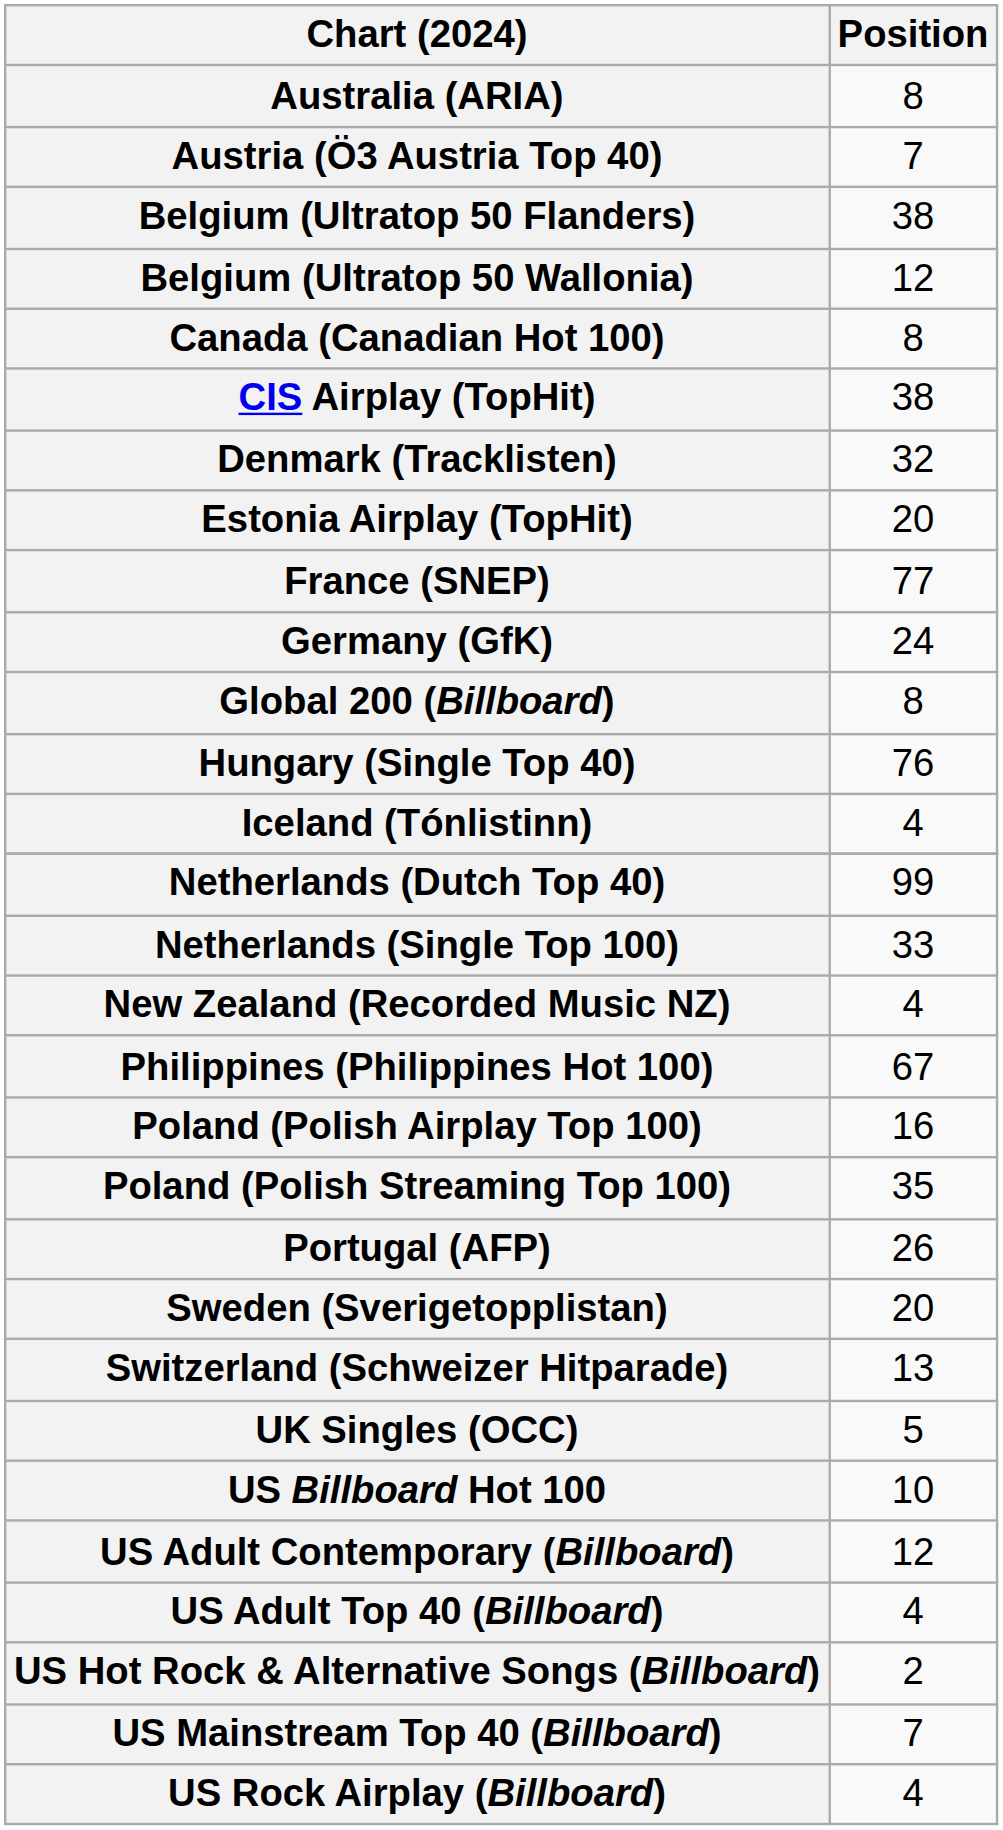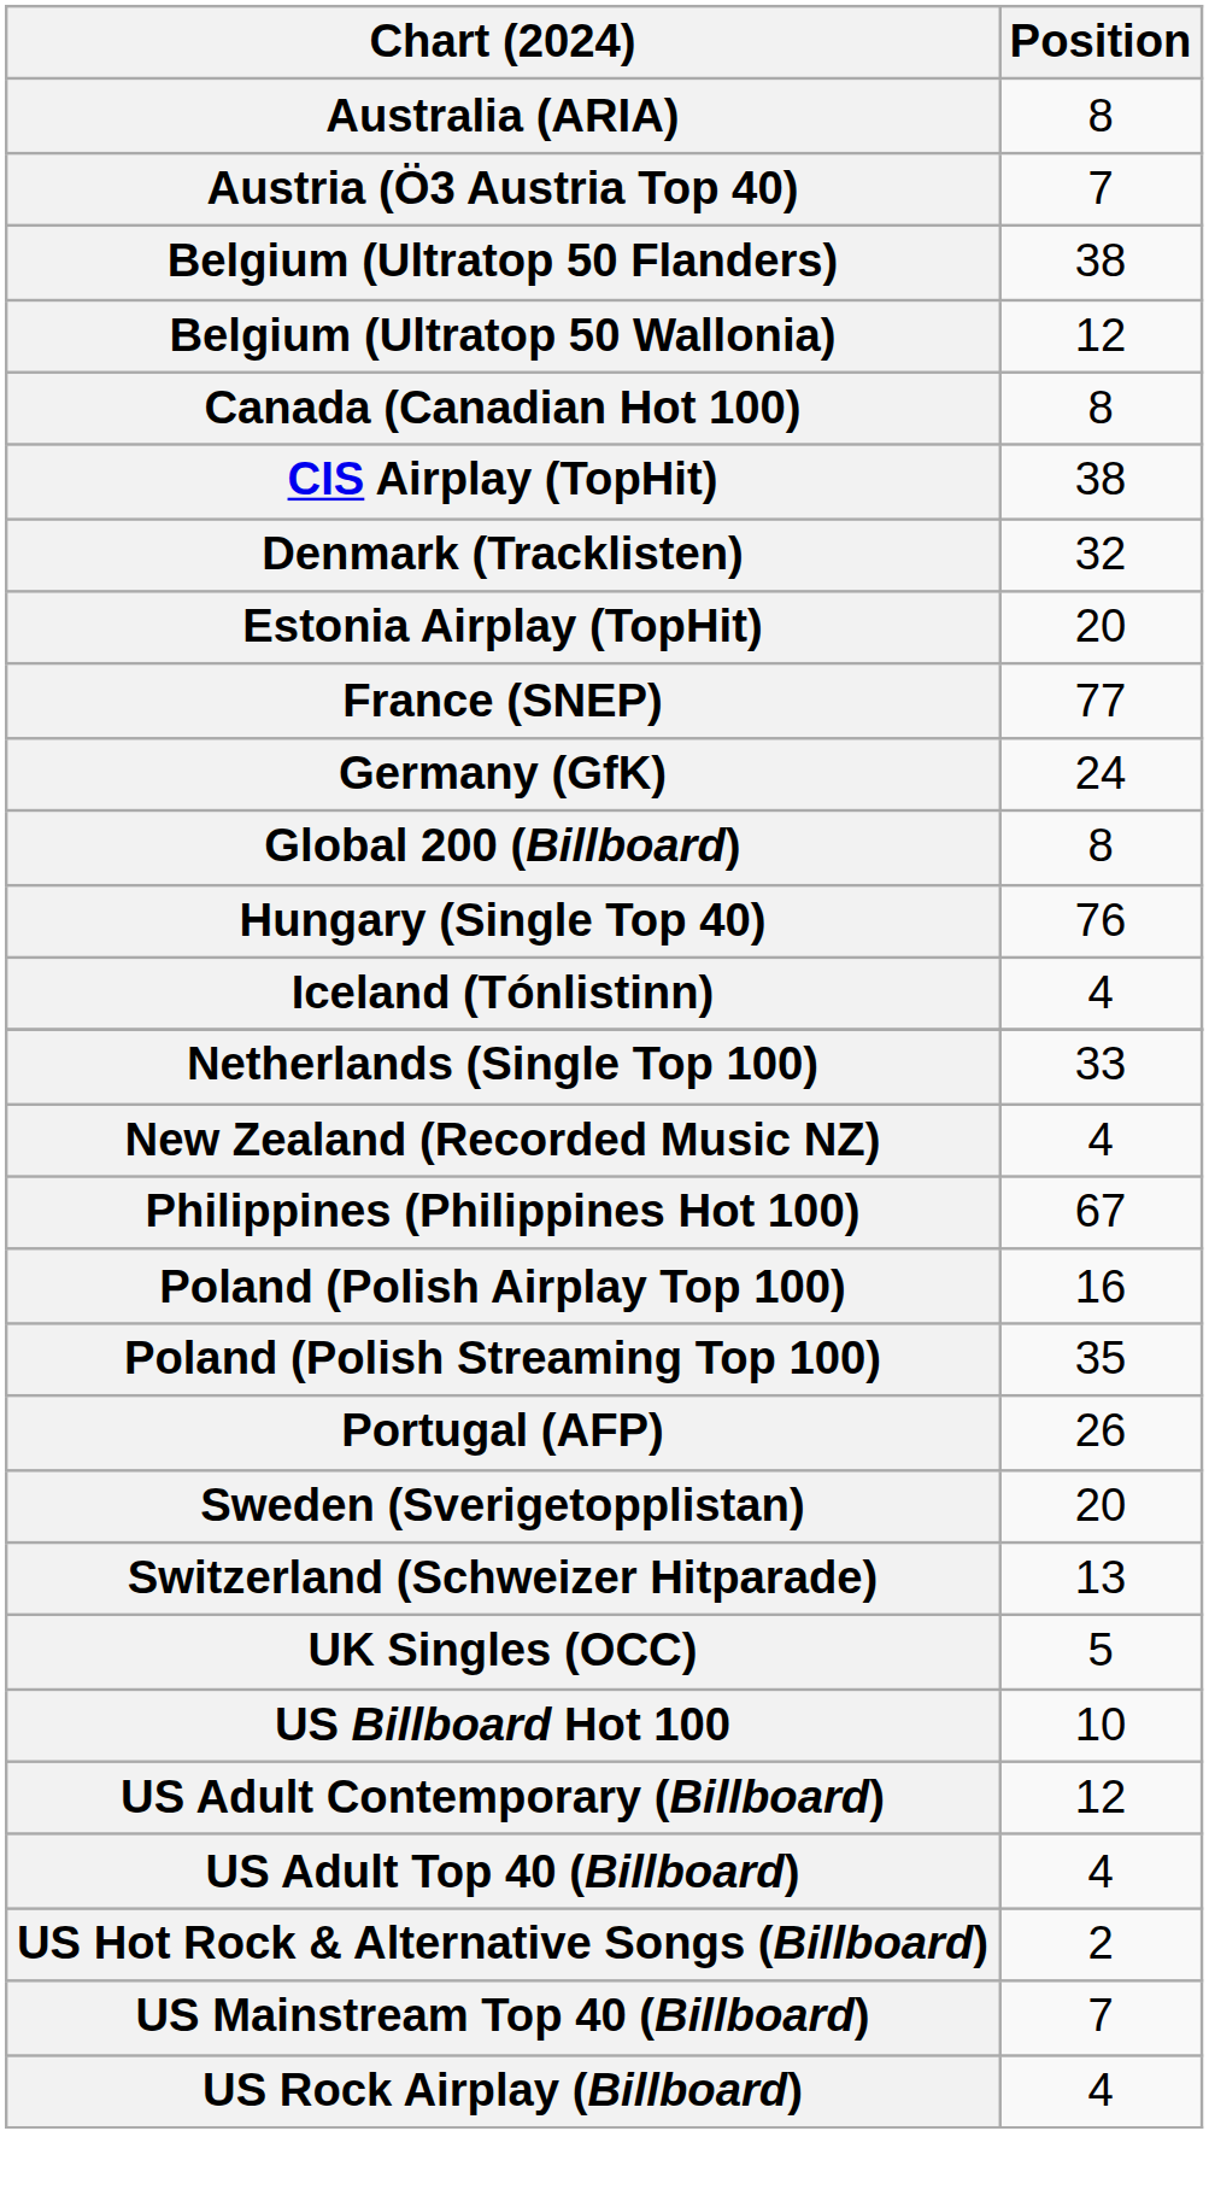- row: Netherlands (Dutch Top 40) | 99
